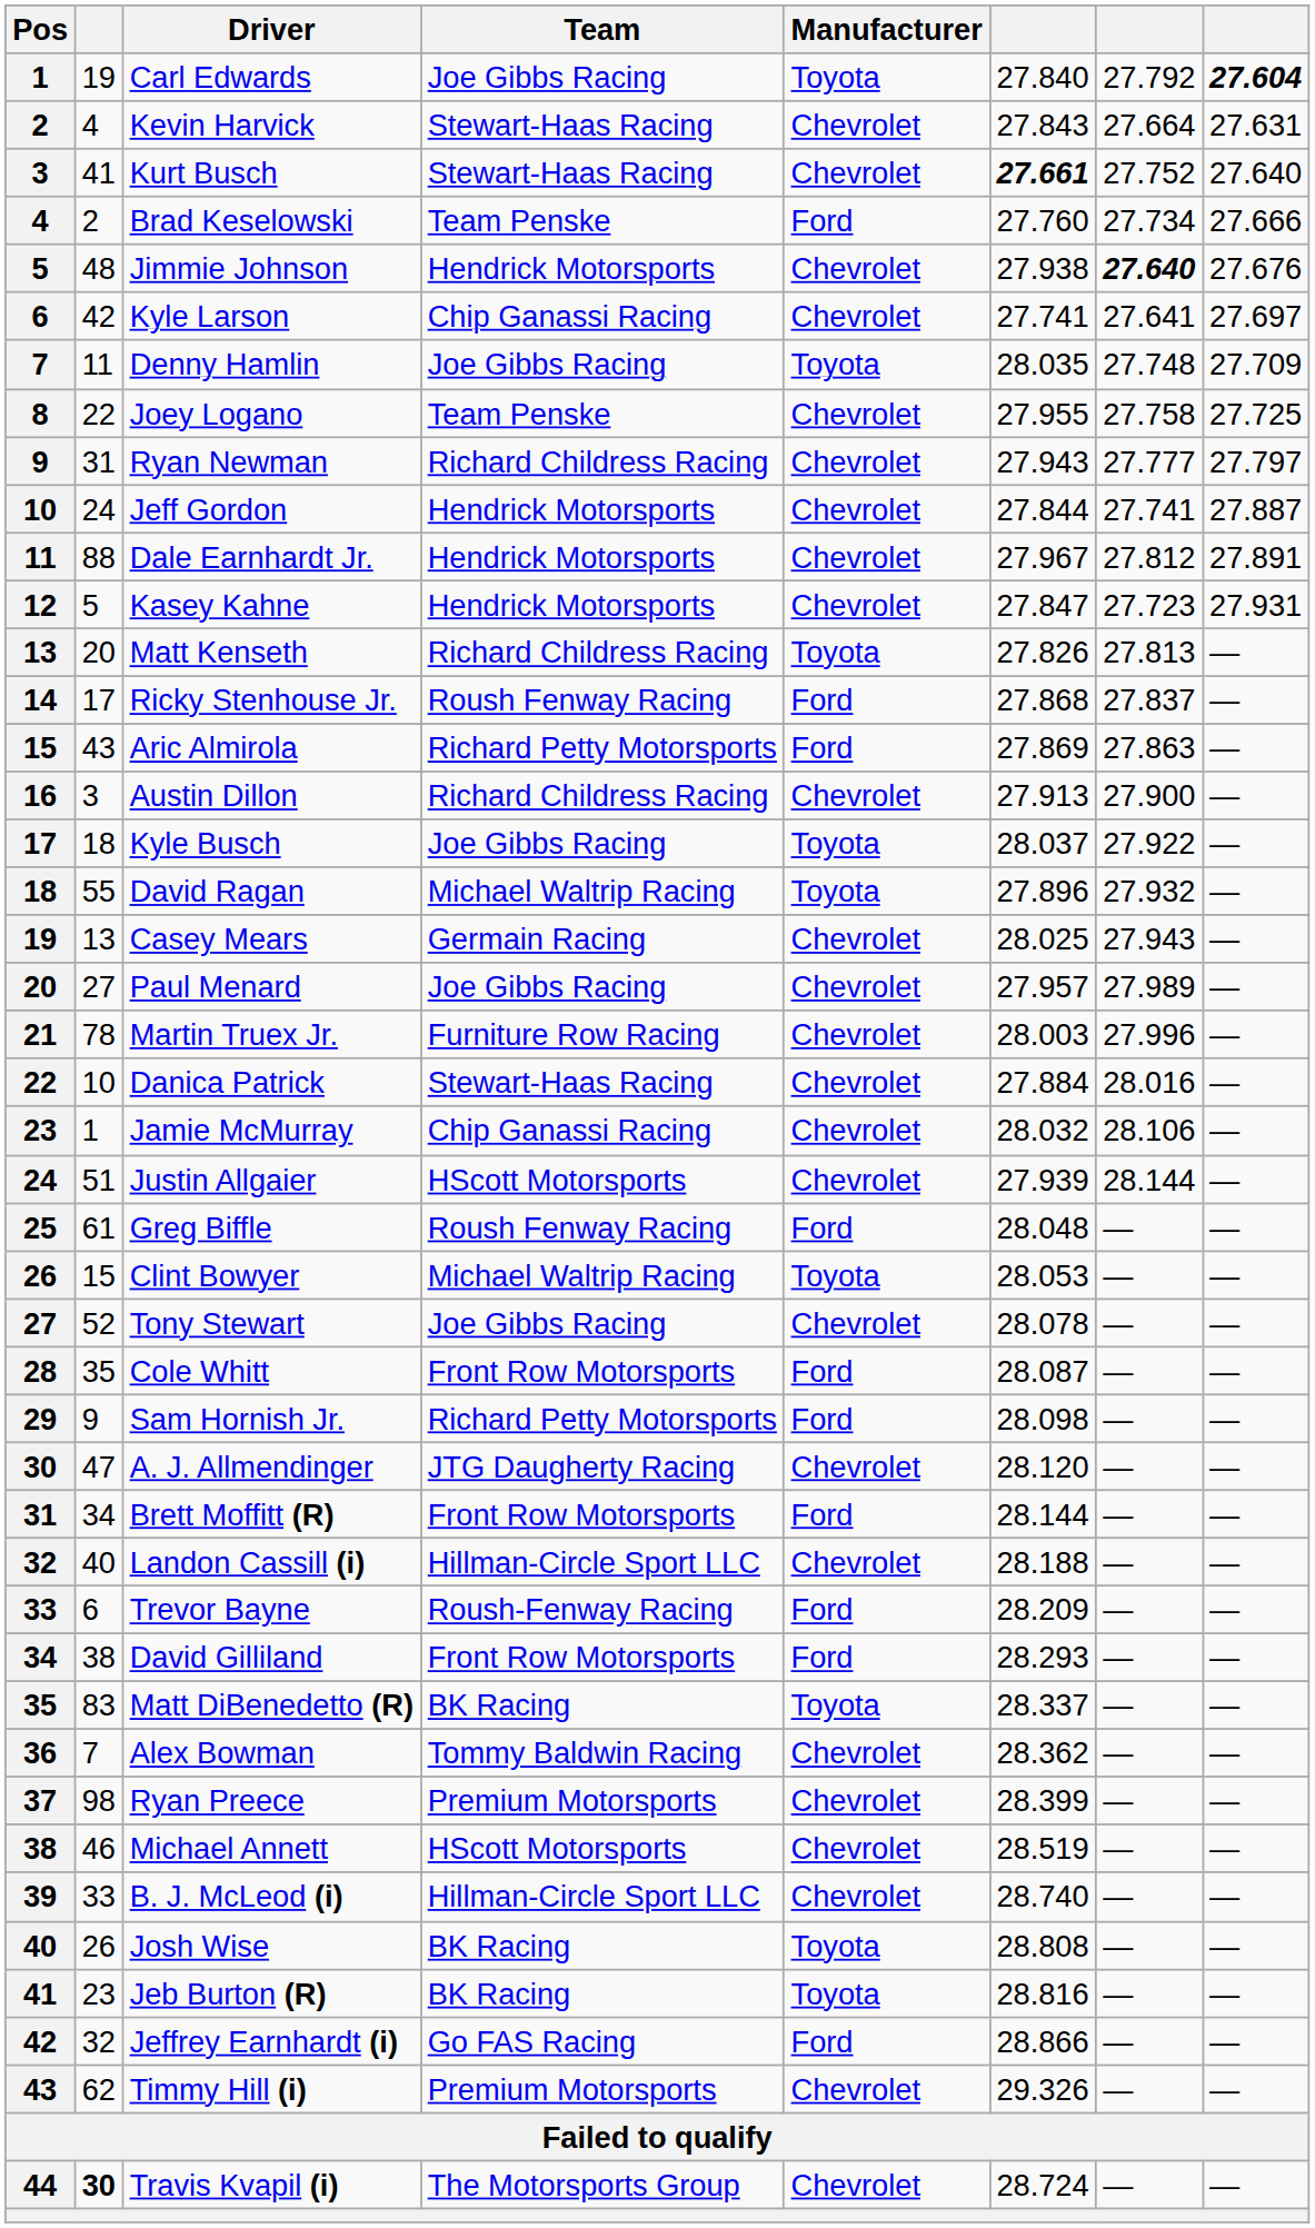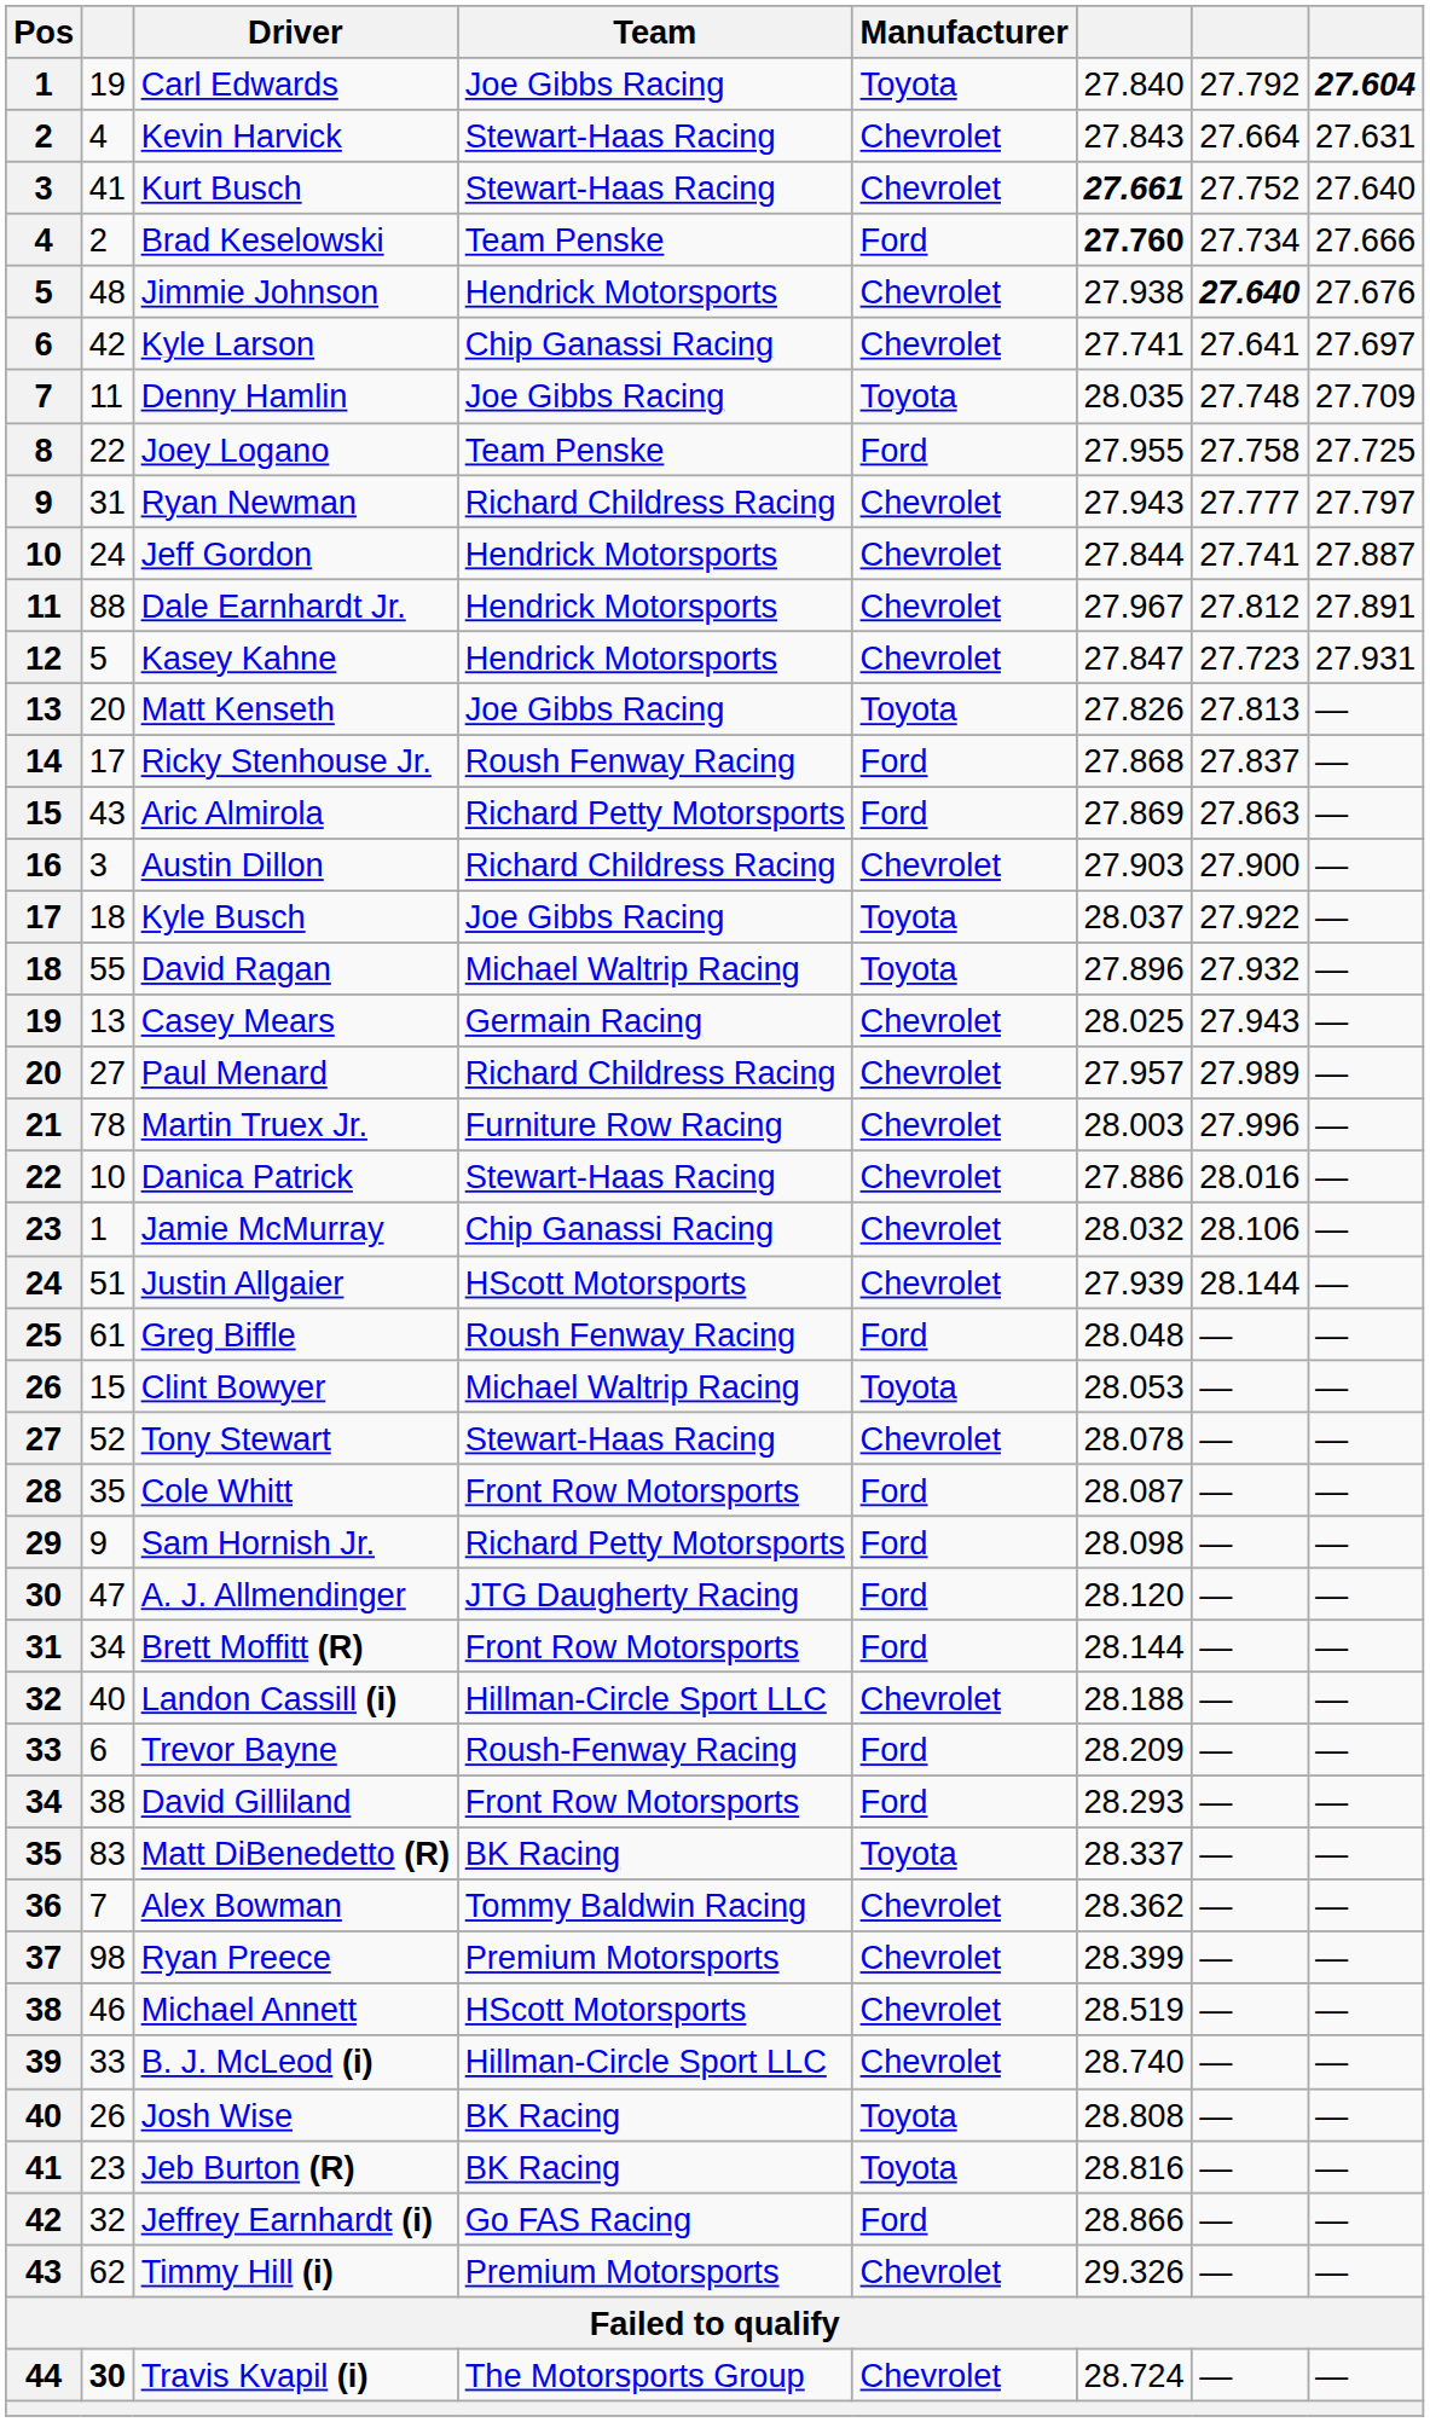Brad Keselowski | column 6: normal -> bold
Joey Logano | Manufacturer: Chevrolet -> Ford
Matt Kenseth | Team: Richard Childress Racing -> Joe Gibbs Racing
Austin Dillon | column 6: 27.913 -> 27.903
Paul Menard | Team: Joe Gibbs Racing -> Richard Childress Racing
Danica Patrick | column 6: 27.884 -> 27.886
Tony Stewart | Team: Joe Gibbs Racing -> Stewart-Haas Racing
A. J. Allmendinger | Manufacturer: Chevrolet -> Ford
